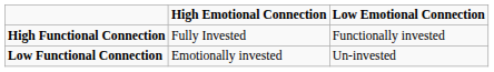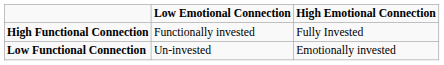columns swapped: Low Emotional Connection <-> High Emotional Connection
